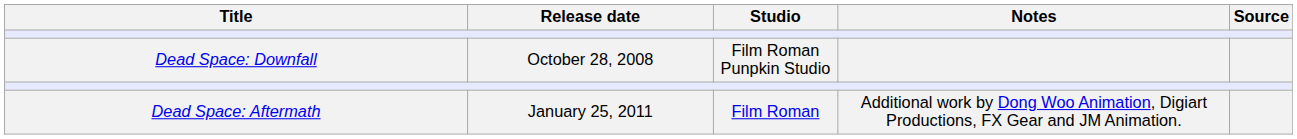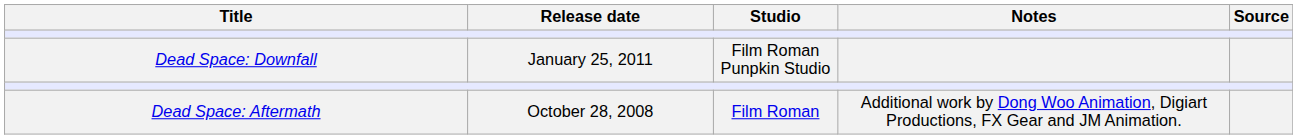Dead Space: Downfall | Release date: October 28, 2008 -> January 25, 2011
Dead Space: Aftermath | Release date: January 25, 2011 -> October 28, 2008
